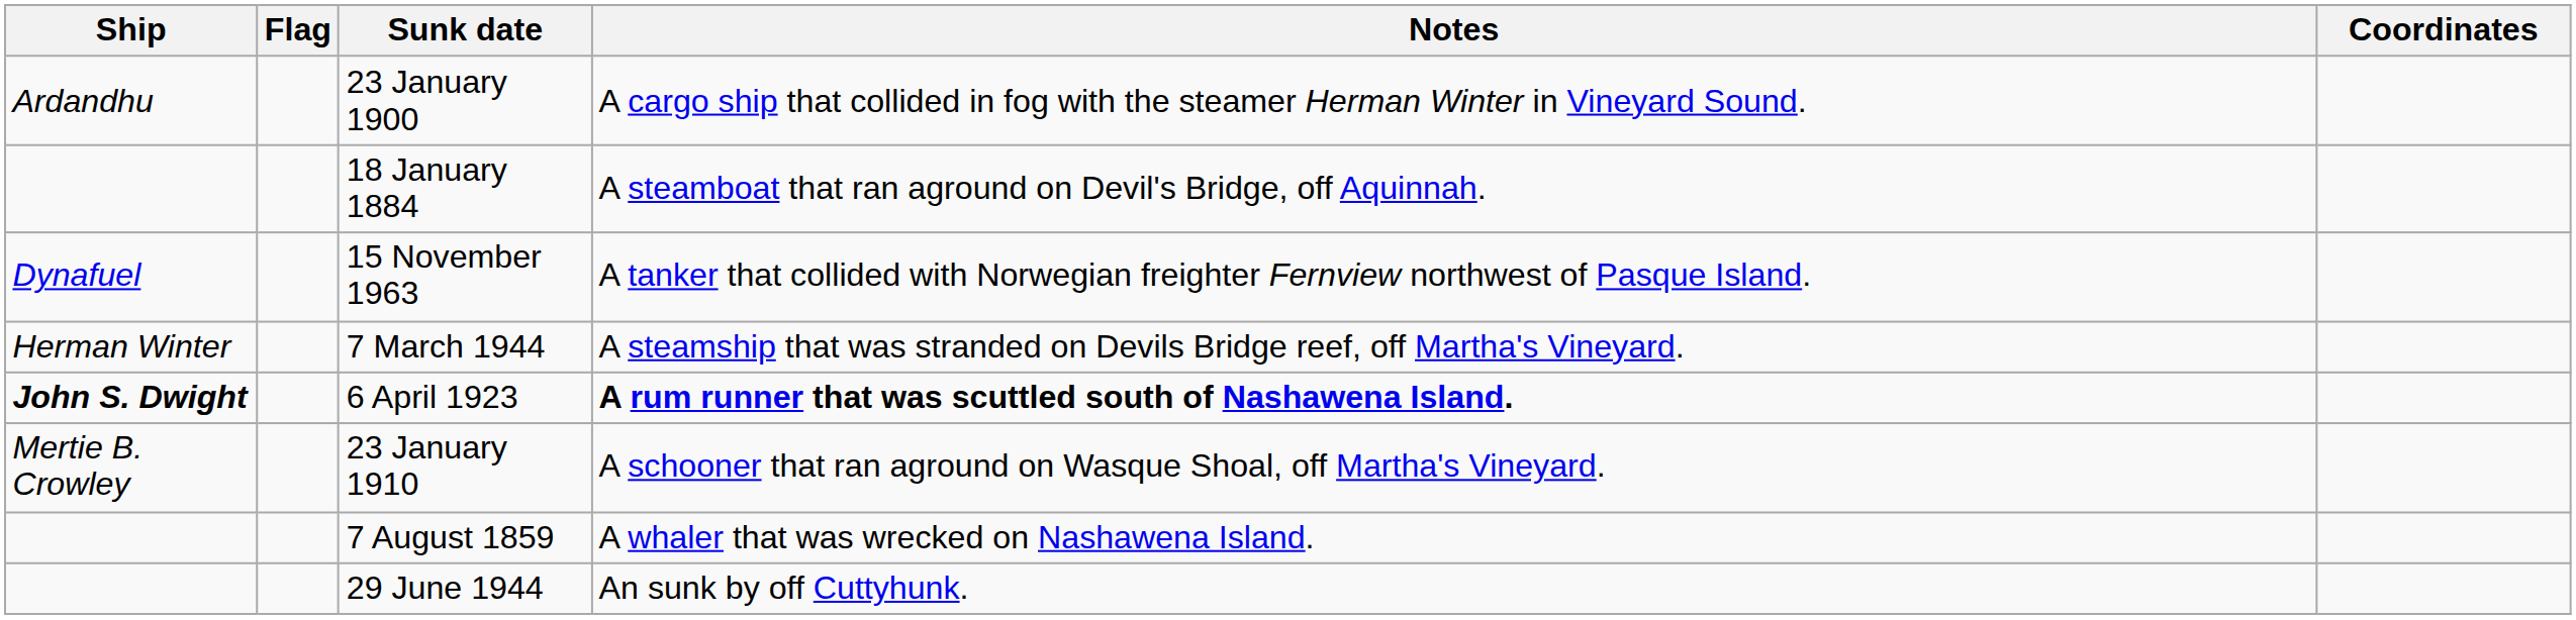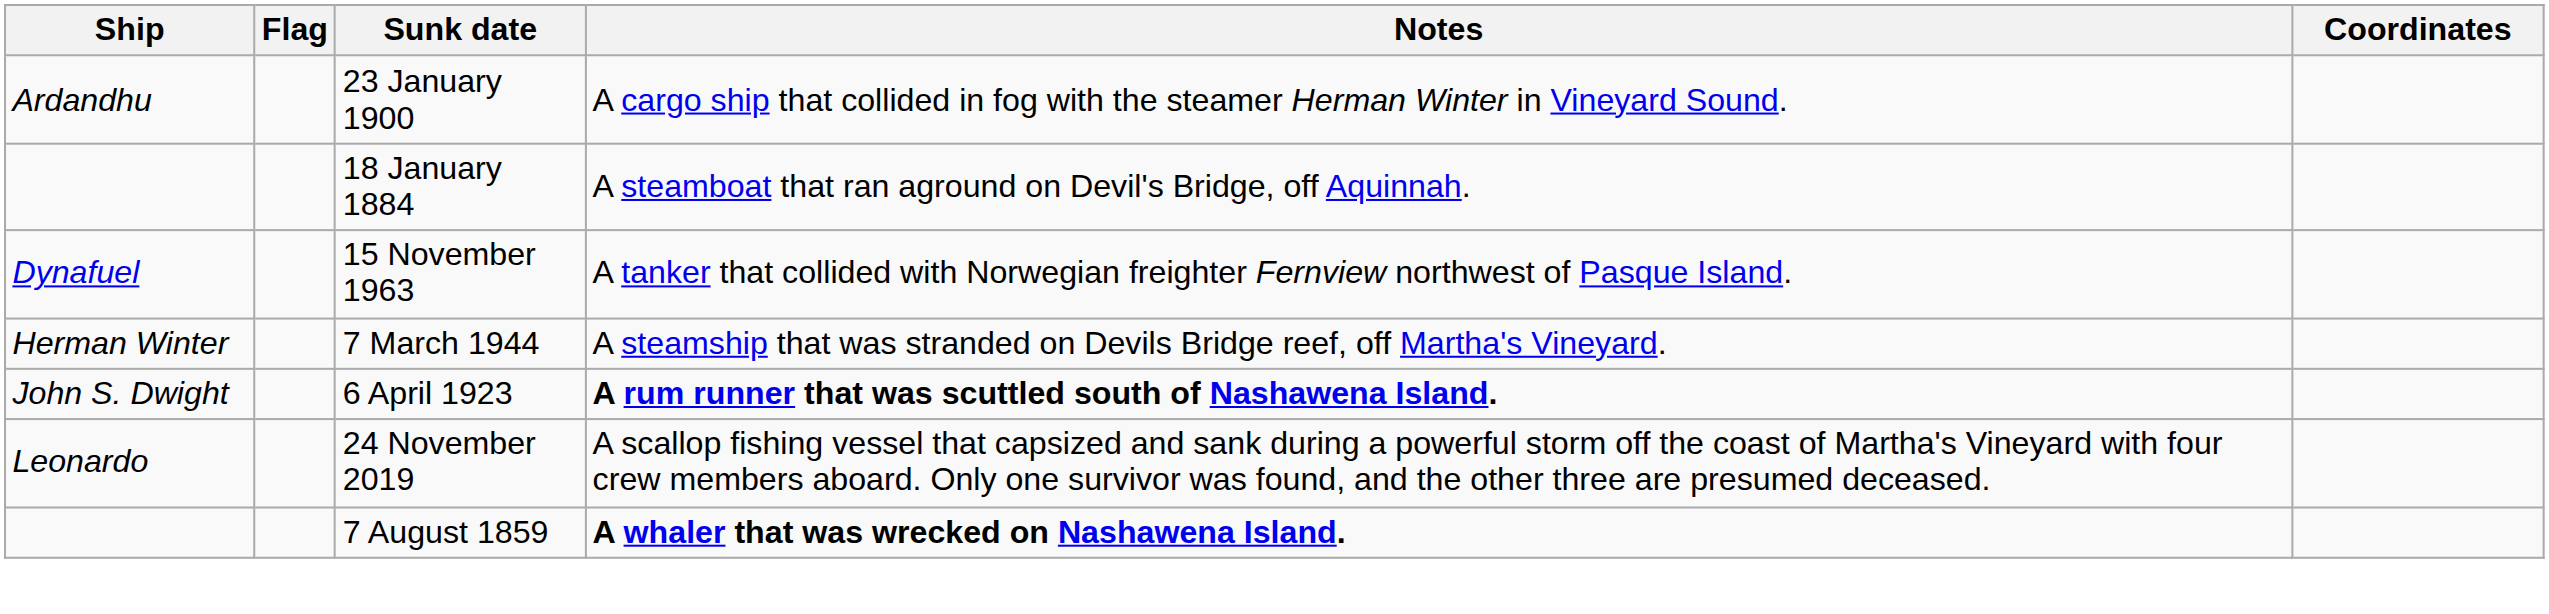6 April 1923 | Ship: bold -> normal
+ row: Leonardo | 24 November 2019 | A scallop fishing vessel that capsized and sank during a powerful storm off the coast of Martha's Vineyard with four crew members aboard. Only one survivor was found, and the other three are presumed deceased.
- row: Mertie B. Crowley | 23 January 1910 | A schooner that ran aground on Wasque Shoal, off Martha's Vineyard.
7 August 1859 | Notes: normal -> bold
- row: 29 June 1944 | An sunk by off Cuttyhunk.
